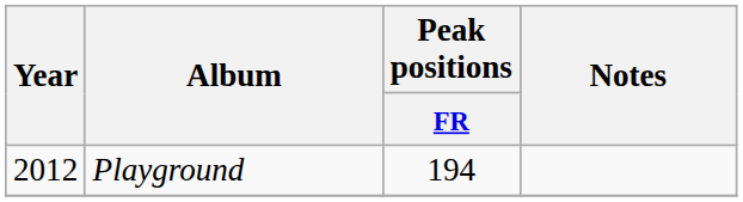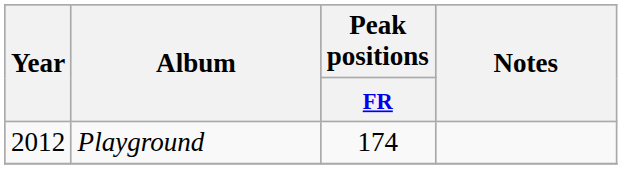Playground | Peak positions / FR: 194 -> 174
